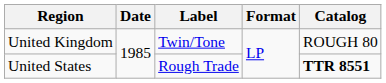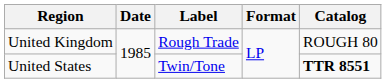United Kingdom | Label: Twin/Tone -> Rough Trade
United States | Label: Rough Trade -> Twin/Tone
